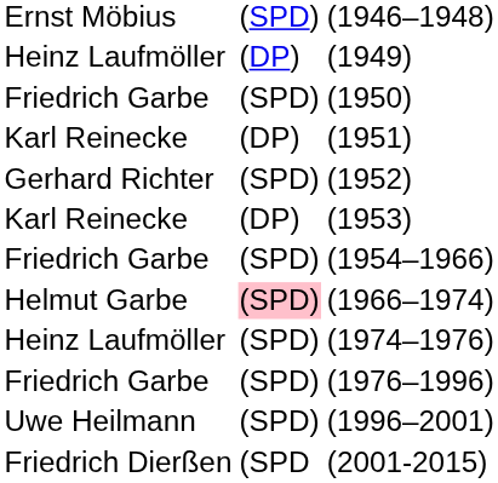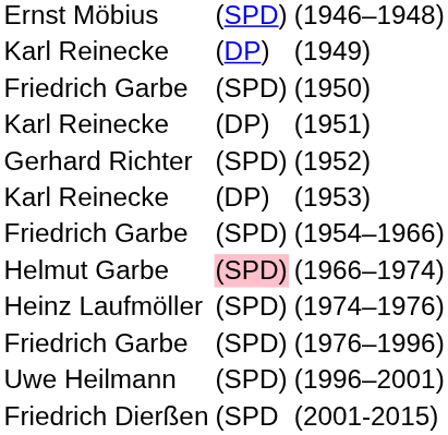(1949) | column 1: Heinz Laufmöller -> Karl Reinecke
